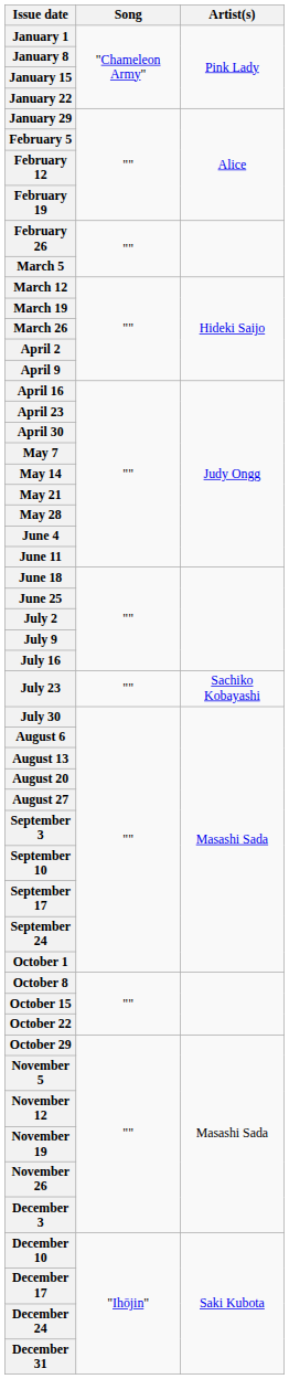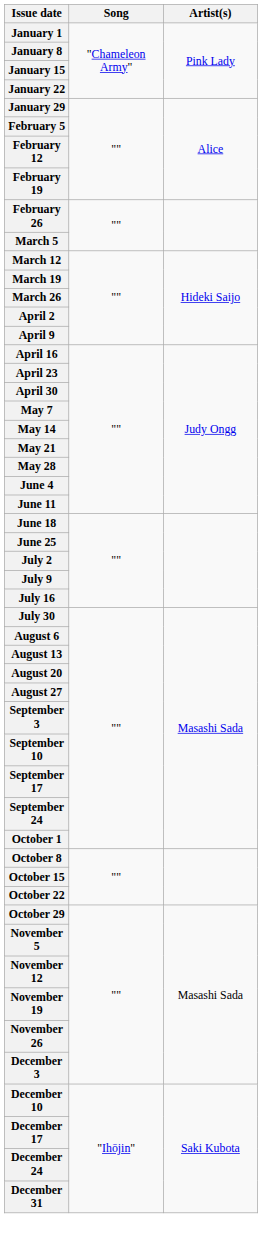- row: July 23 | "" | Sachiko Kobayashi
